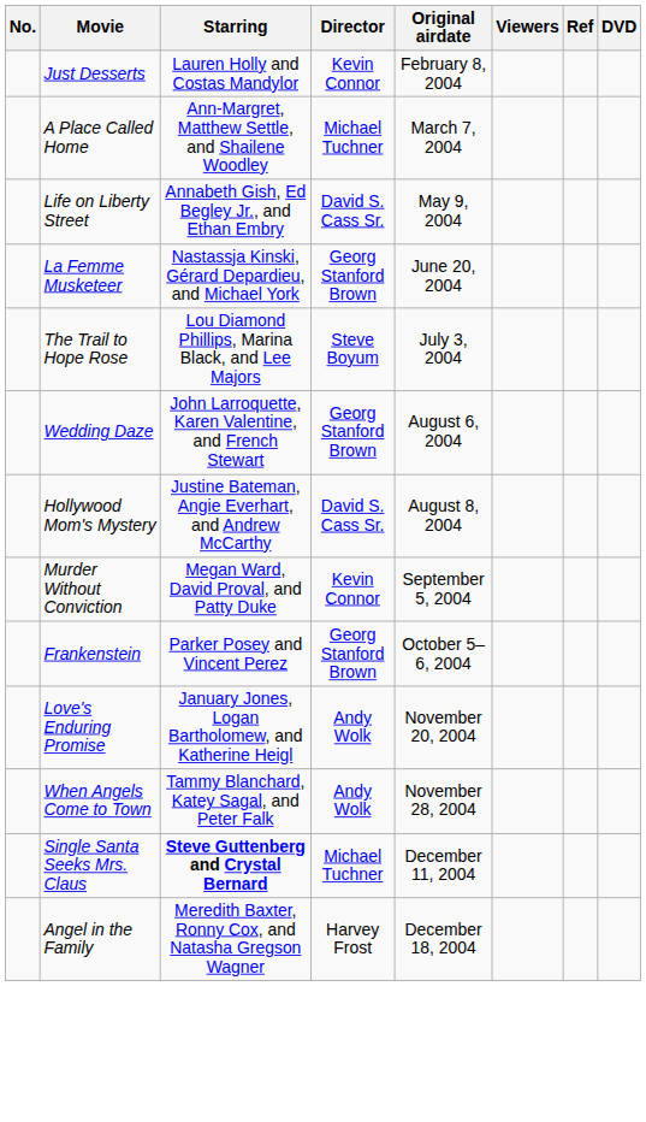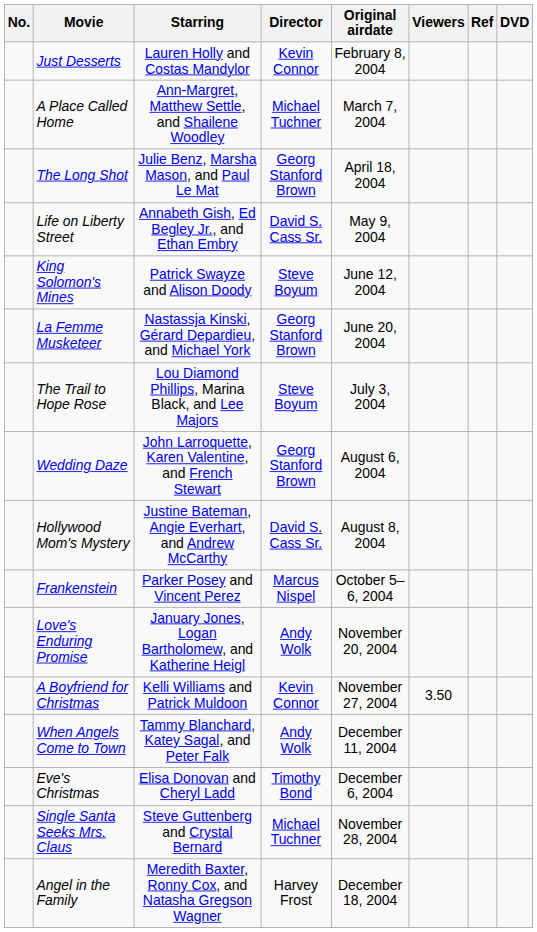+ row: The Long Shot | Julie Benz, Marsha Mason, and Paul Le Mat | Georg Stanford Brown | April 18, 2004
+ row: King Solomon's Mines | Patrick Swayze and Alison Doody | Steve Boyum | June 12, 2004
- row: Murder Without Conviction | Megan Ward, David Proval, and Patty Duke | Kevin Connor | September 5, 2004
Frankenstein | Director: Georg Stanford Brown -> Marcus Nispel
+ row: A Boyfriend for Christmas | Kelli Williams and Patrick Muldoon | Kevin Connor | November 27, 2004 | 3.50
When Angels Come to Town | Original airdate: November 28, 2004 -> December 11, 2004
+ row: Eve's Christmas | Elisa Donovan and Cheryl Ladd | Timothy Bond | December 6, 2004
Single Santa Seeks Mrs. Claus | Starring: bold -> normal
Single Santa Seeks Mrs. Claus | Original airdate: December 11, 2004 -> November 28, 2004
